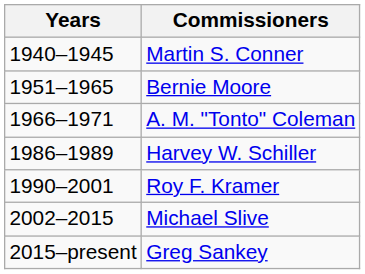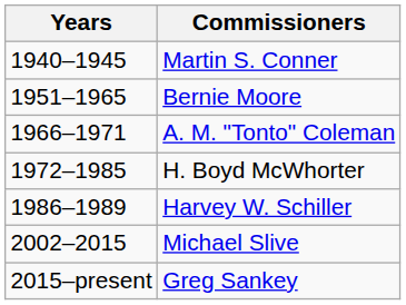+ row: 1972–1985 | H. Boyd McWhorter
- row: 1990–2001 | Roy F. Kramer
